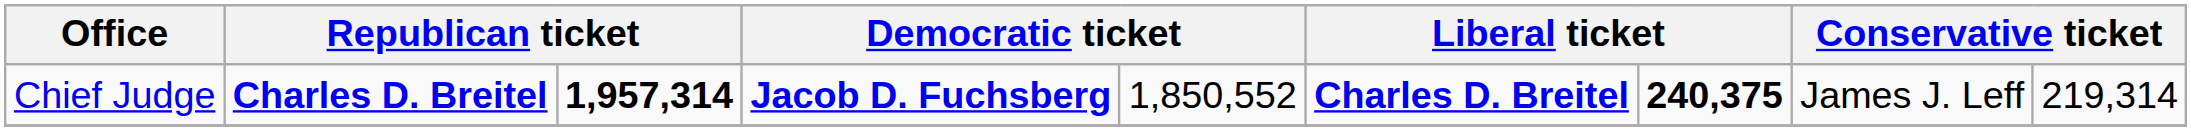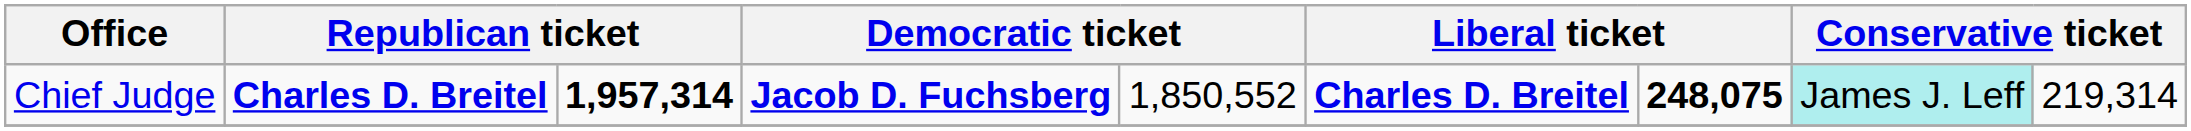Chief Judge | column 7: 240,375 -> 248,075
Chief Judge | column 8: no background -> paleturquoise background
